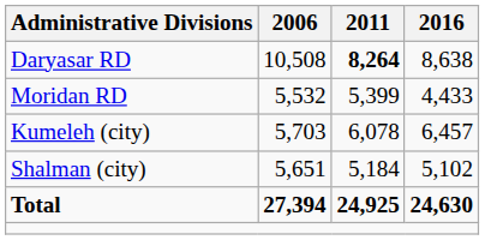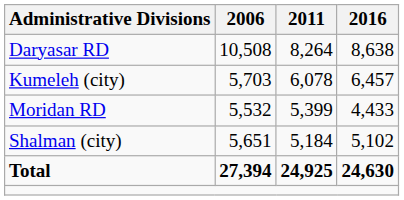Daryasar RD | 2011: bold -> normal
rows swapped: Moridan RD <-> Kumeleh (city)
